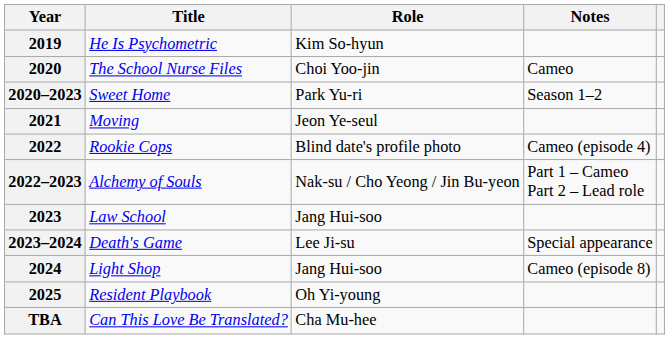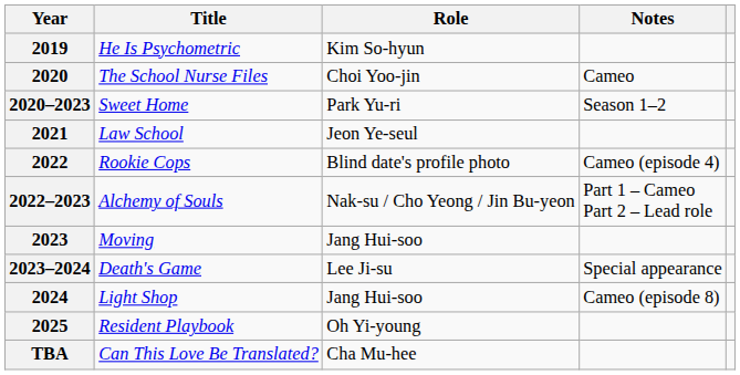2021 | Title: Moving -> Law School
2023 | Title: Law School -> Moving
